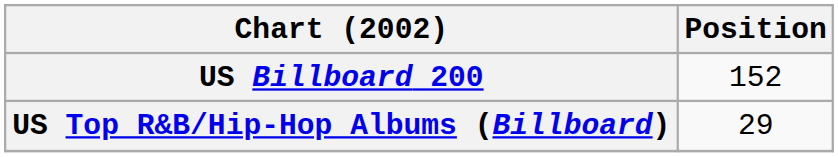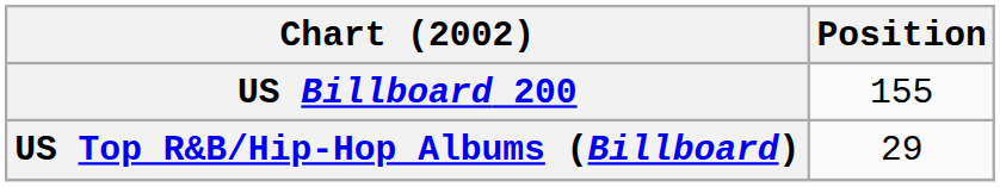US Billboard 200 | Position: 152 -> 155
